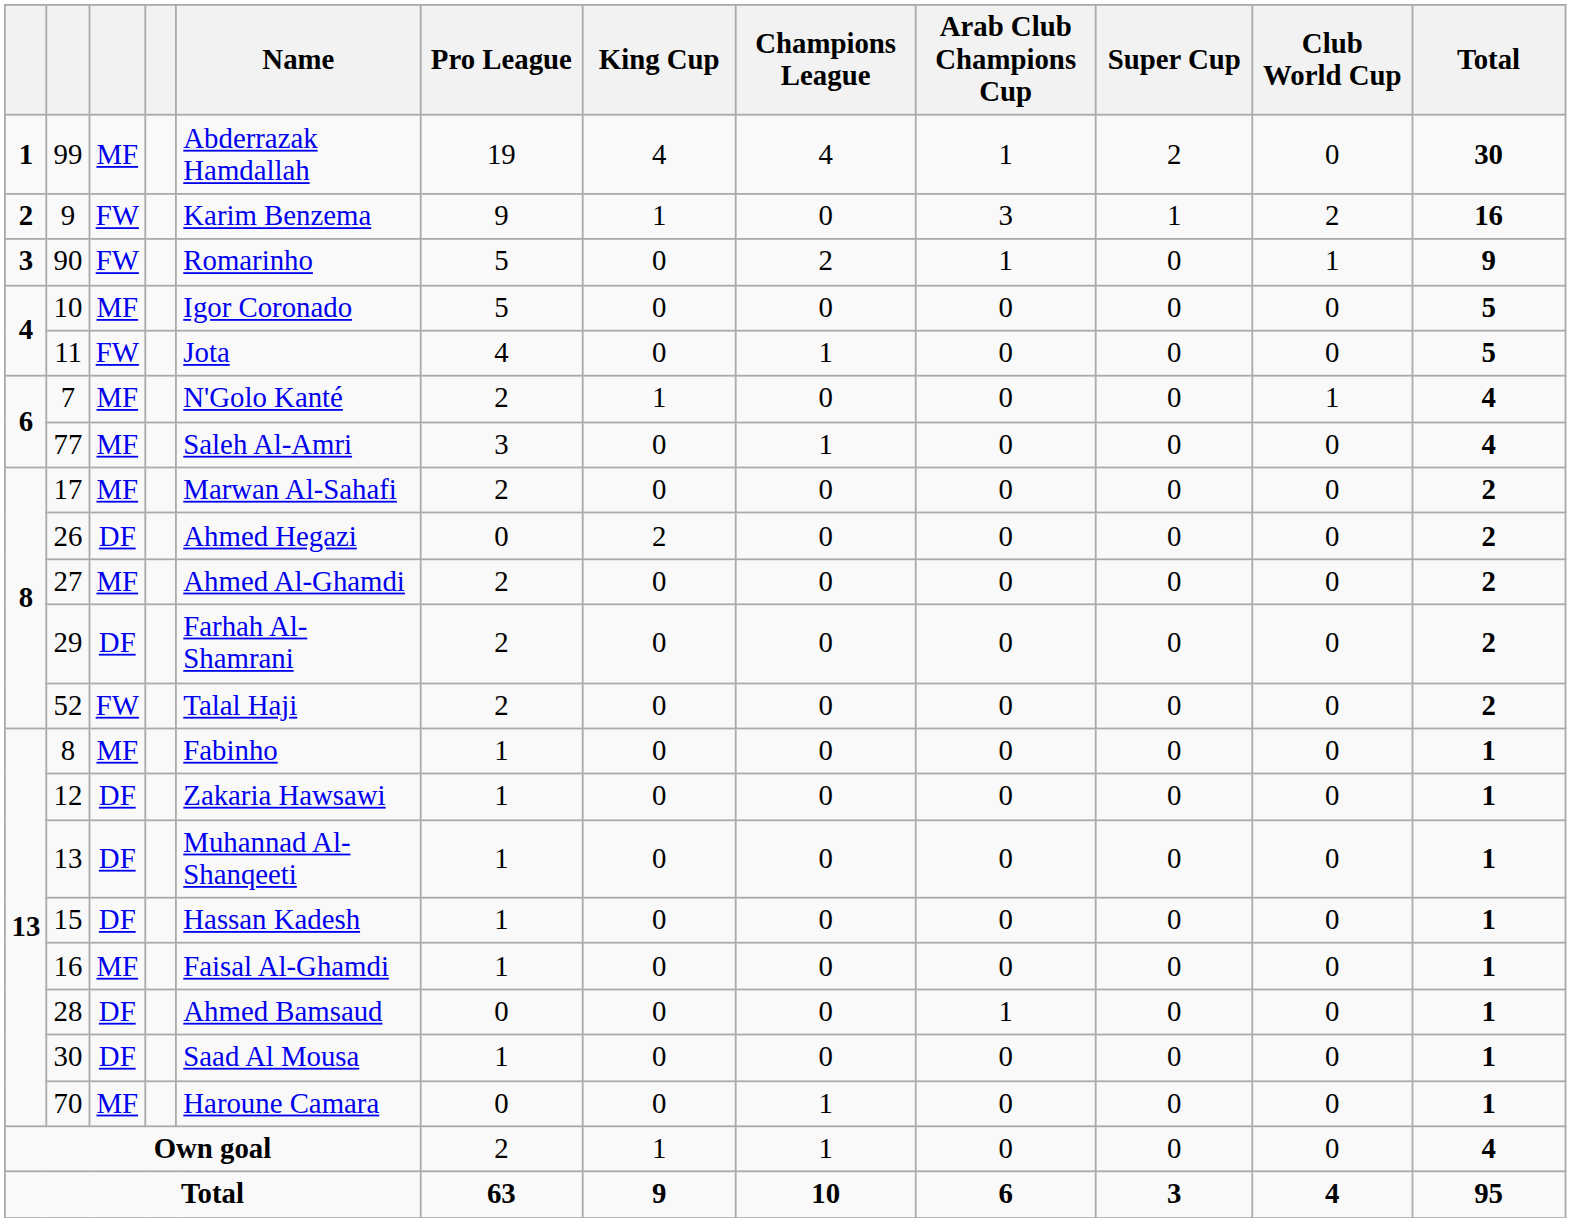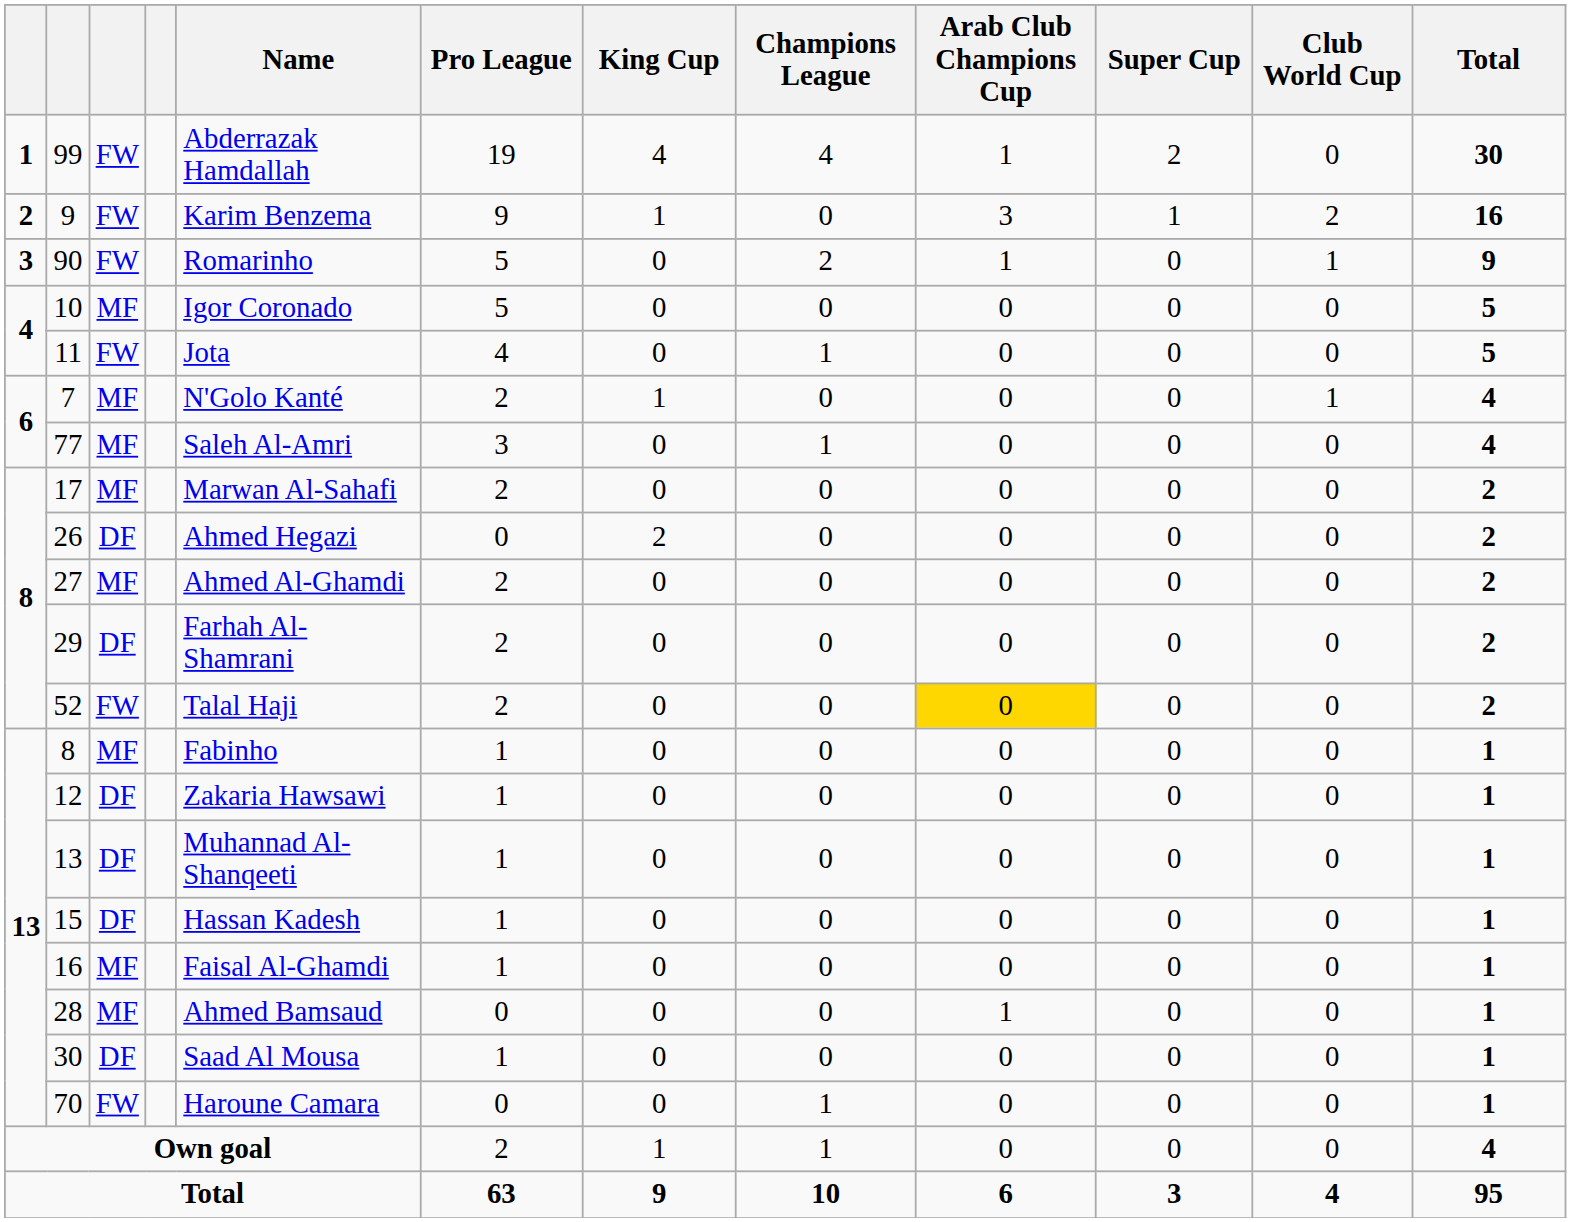99 | column 3: MF -> FW
52 | Arab Club Champions Cup: no background -> gold background
28 | column 3: DF -> MF
70 | column 3: MF -> FW
